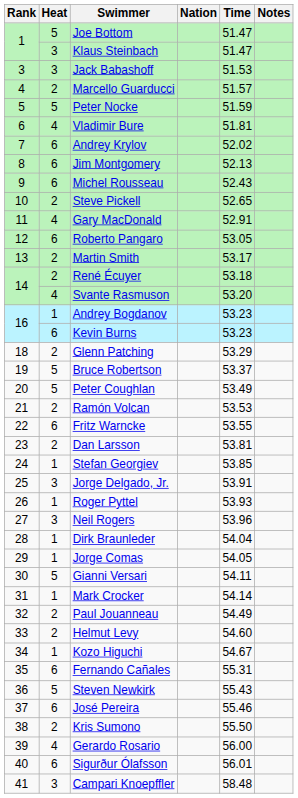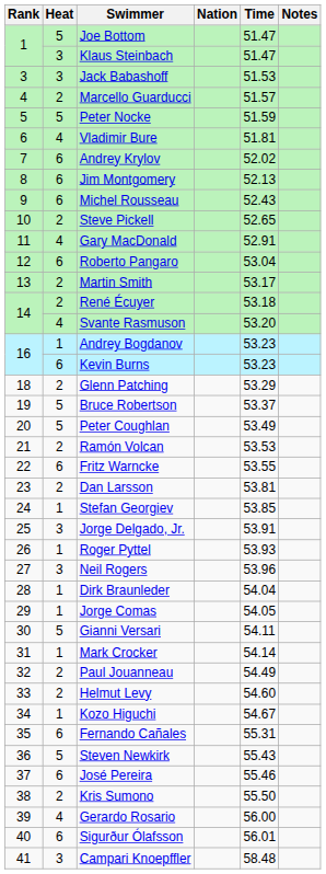Roberto Pangaro | Time: 53.05 -> 53.04
